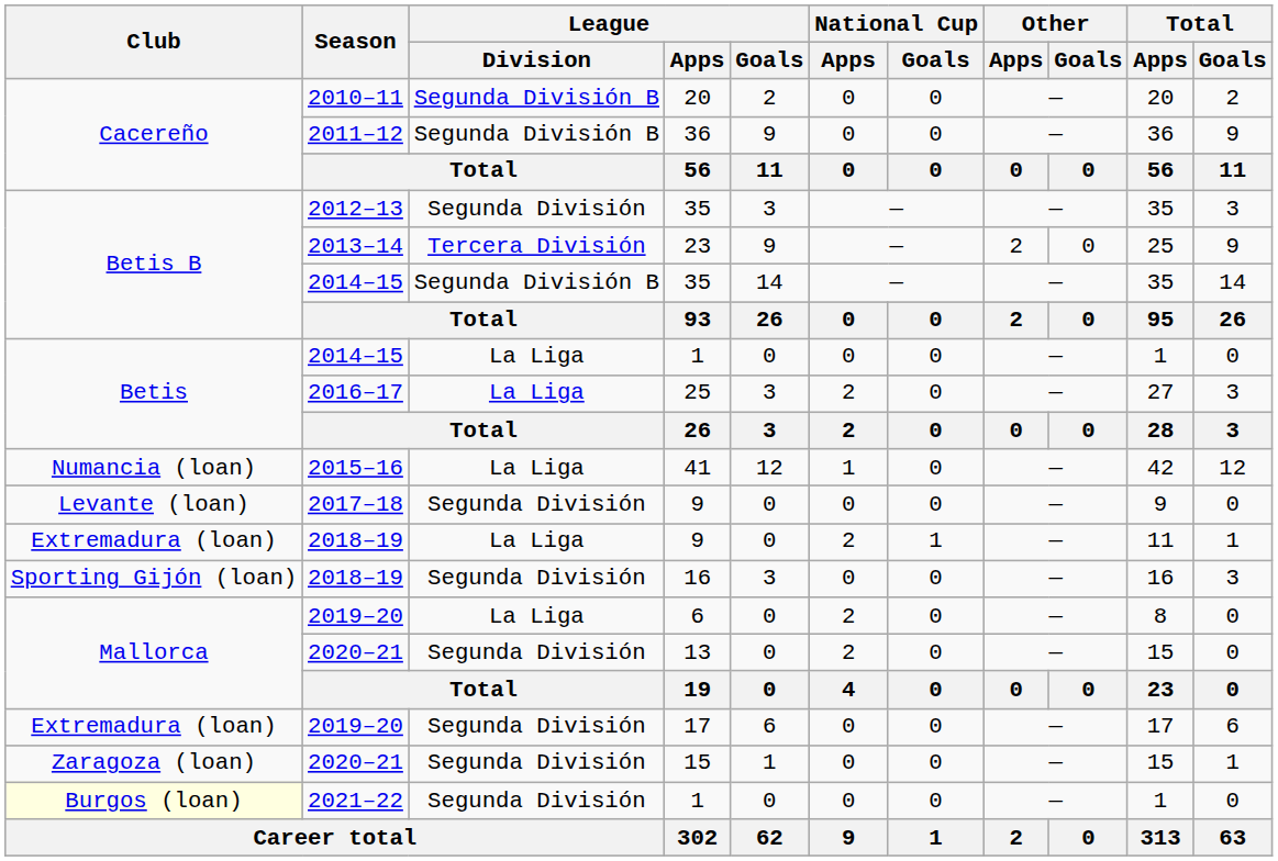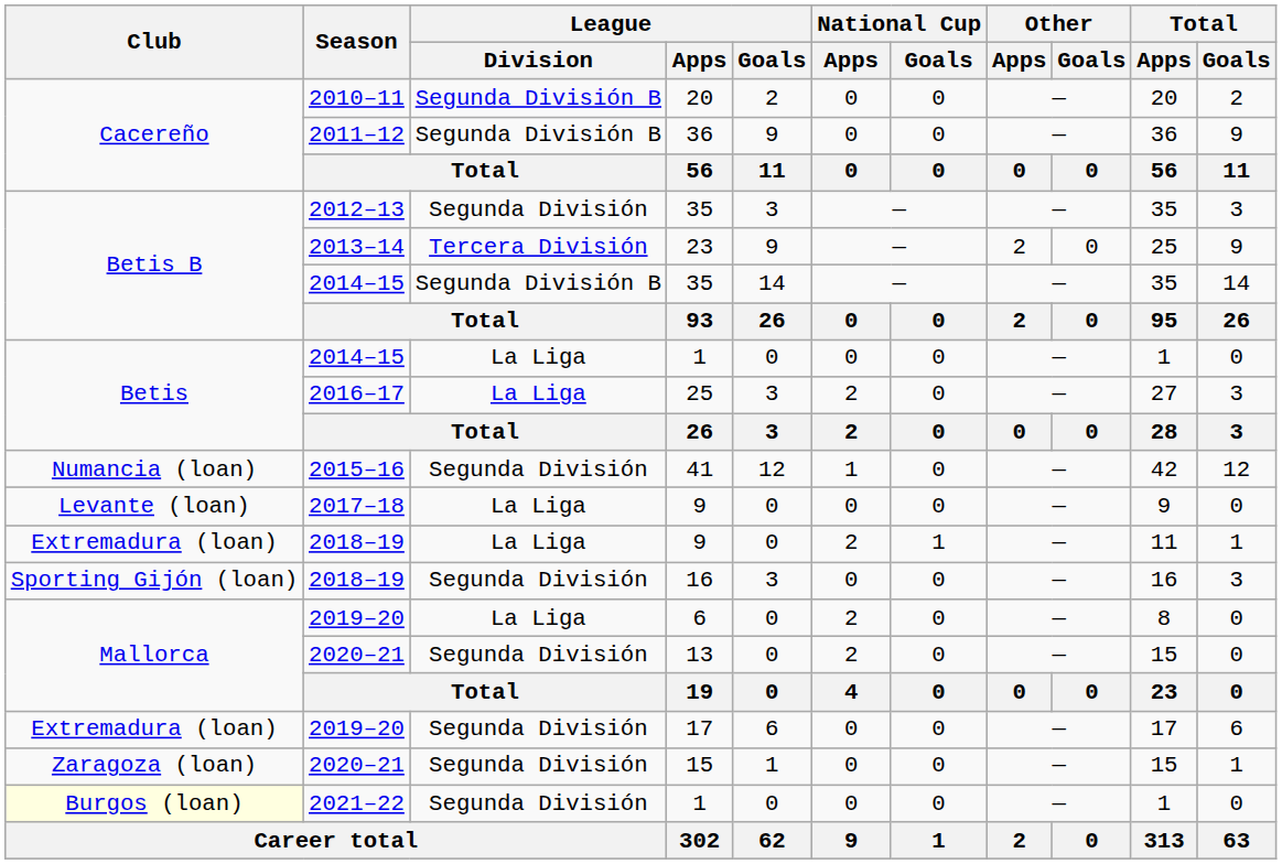41 | League / Division: La Liga -> Segunda División
2017–18 / 9 | League / Division: Segunda División -> La Liga
